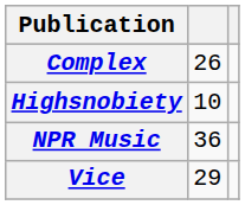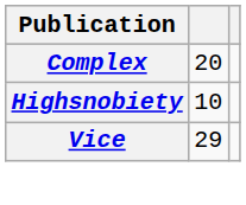Complex | column 2: 26 -> 20
- row: NPR Music | 36
